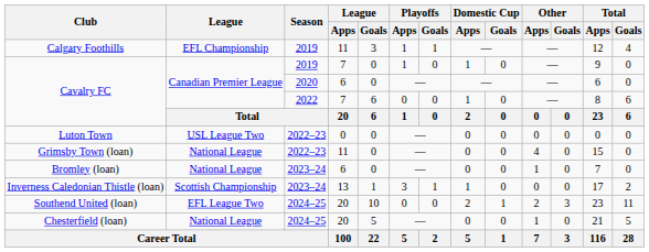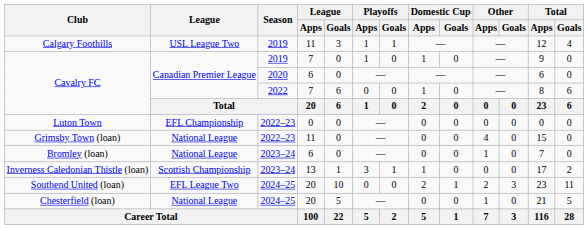Calgary Foothills | League: EFL Championship -> USL League Two
Luton Town | League: USL League Two -> EFL Championship
